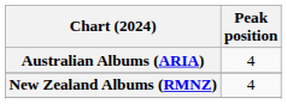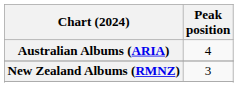New Zealand Albums (RMNZ) | Peak position: 4 -> 3
